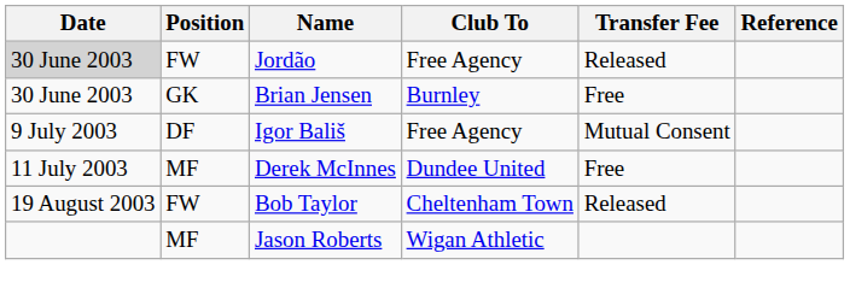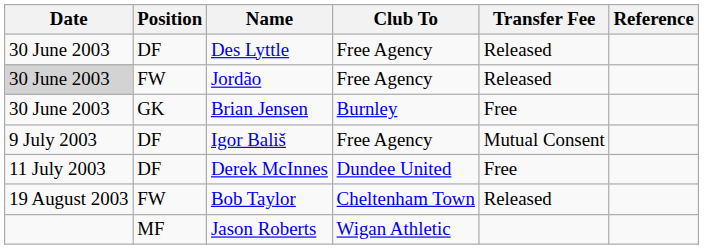+ row: 30 June 2003 | DF | Des Lyttle | Free Agency | Released
Derek McInnes | Position: MF -> DF
